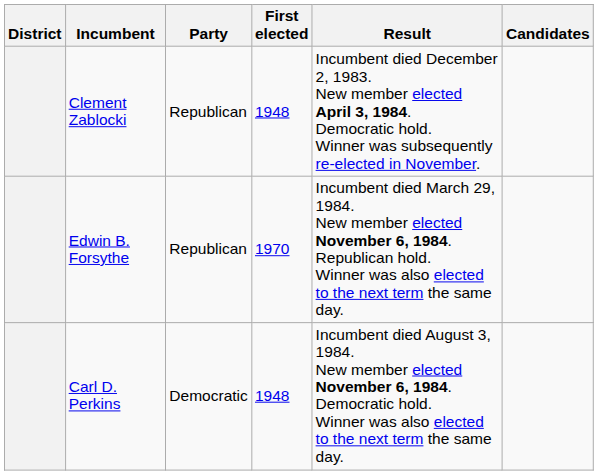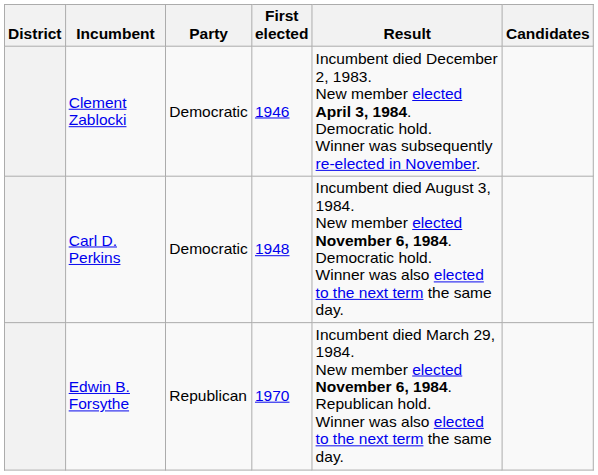Clement Zablocki | Party: Republican -> Democratic
Clement Zablocki | First elected: 1948 -> 1946
rows swapped: Carl D. Perkins <-> Edwin B. Forsythe
